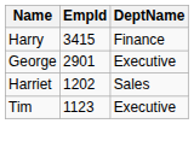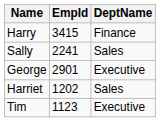+ row: Sally | 2241 | Sales
